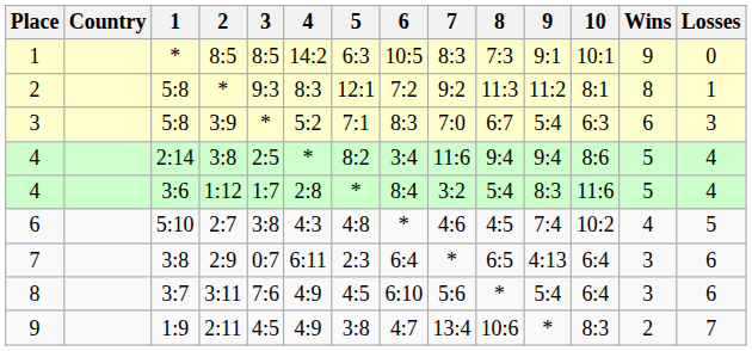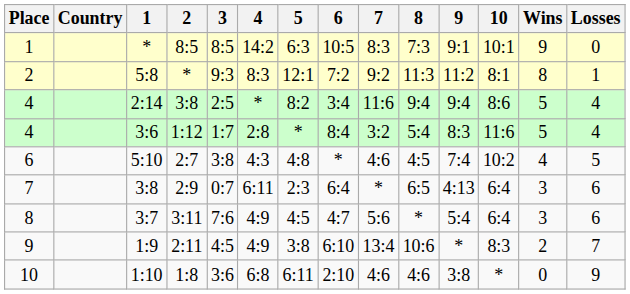- row: 3 | 5:8 | 3:9 | * | 5:2 | 7:1 | 8:3 | 7:0 | 6:7 | 5:4 | 6:3 | 6 | 3
3:11 | 6: 6:10 -> 4:7
2:11 | 6: 4:7 -> 6:10
+ row: 10 | 1:10 | 1:8 | 3:6 | 6:8 | 6:11 | 2:10 | 4:6 | 4:6 | 3:8 | * | 0 | 9
